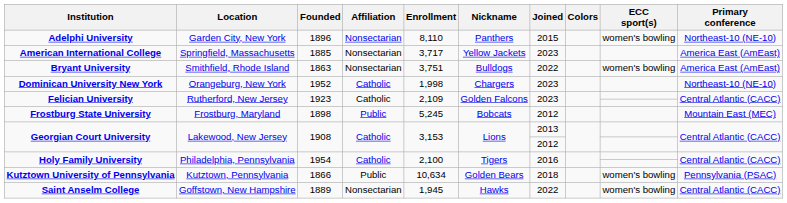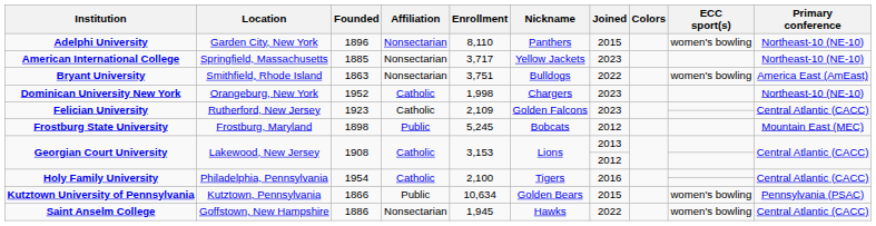American International College | Primary conference: America East (AmEast) -> Northeast-10 (NE-10)
Kutztown University of Pennsylvania | Joined: 2018 -> 2015
Saint Anselm College | Founded: 1889 -> 1886
